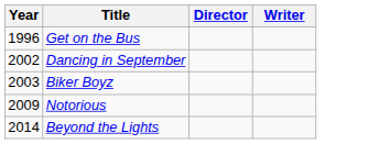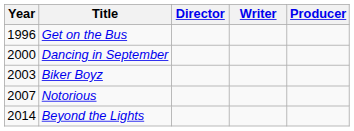+ column: Producer
Dancing in September | Year: 2002 -> 2000
Notorious | Year: 2009 -> 2007
